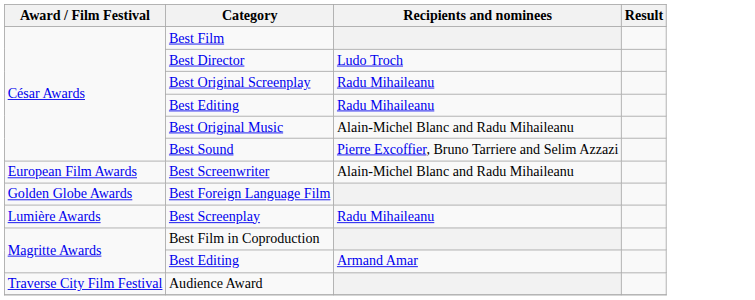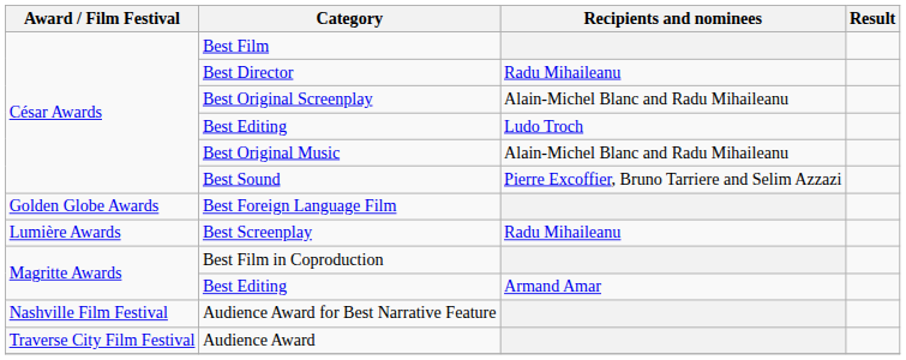Best Director | Recipients and nominees: Ludo Troch -> Radu Mihaileanu
Best Original Screenplay | Recipients and nominees: Radu Mihaileanu -> Alain-Michel Blanc and Radu Mihaileanu
César Awards / Best Editing | Recipients and nominees: Radu Mihaileanu -> Ludo Troch
- row: European Film Awards | Best Screenwriter | Alain-Michel Blanc and Radu Mihaileanu
+ row: Nashville Film Festival | Audience Award for Best Narrative Feature
